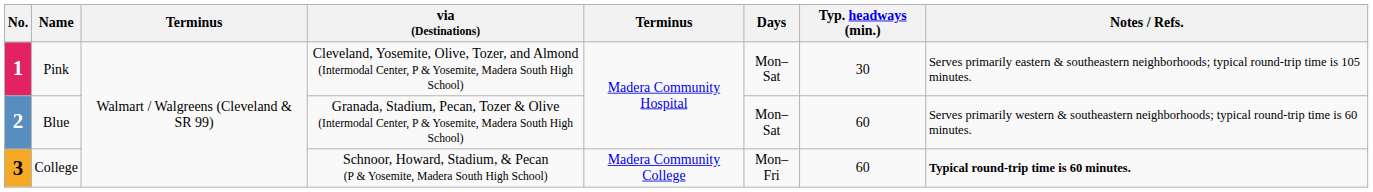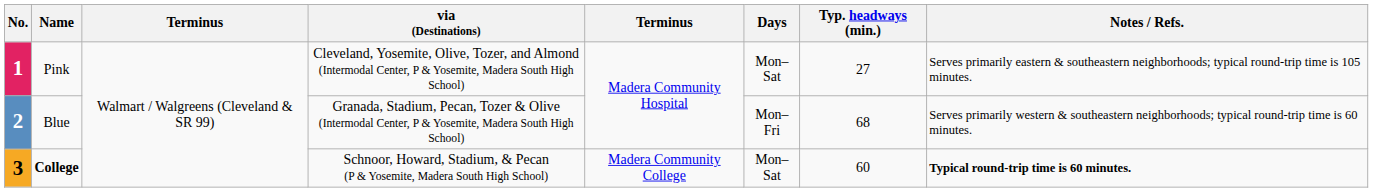1 | Typ. headways (min.): 30 -> 27
2 | Days: Mon–Sat -> Mon–Fri
2 | Typ. headways (min.): 60 -> 68
3 | Name: normal -> bold
3 | Days: Mon–Fri -> Mon–Sat
